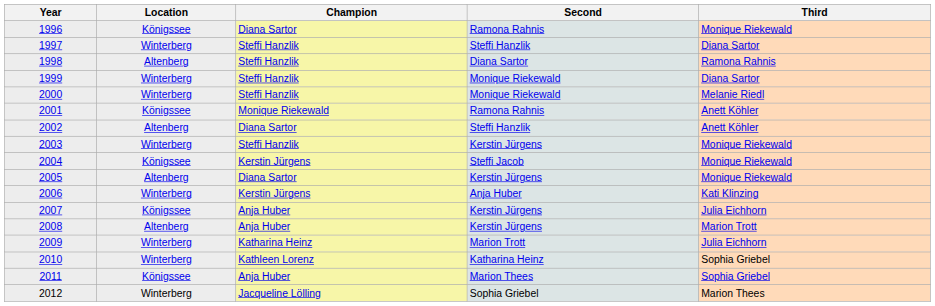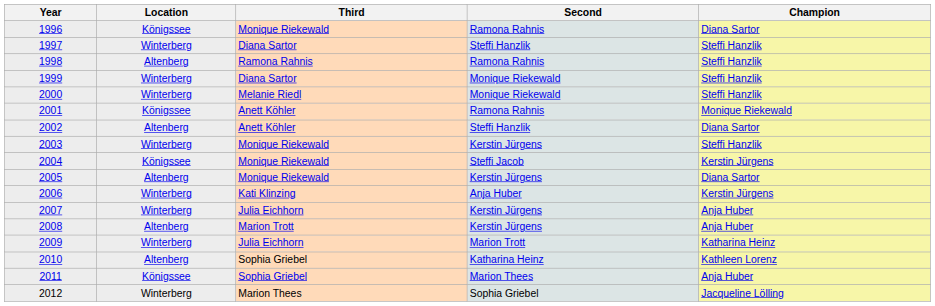columns swapped: Champion <-> Third
1998 | Second: Diana Sartor -> Ramona Rahnis
2007 | Location: Königssee -> Winterberg
2010 | Location: Winterberg -> Altenberg
